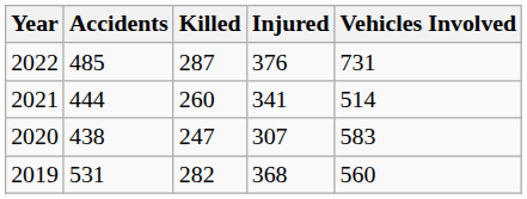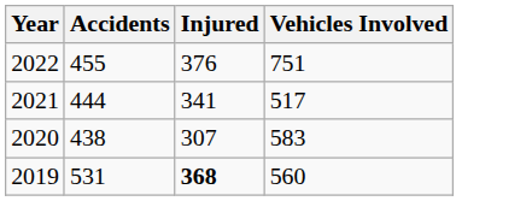- column: Killed | 287 | 260 | 247 | 282
2022 | Accidents: 485 -> 455
2022 | Vehicles Involved: 731 -> 751
2021 | Vehicles Involved: 514 -> 517
2019 | Injured: normal -> bold
